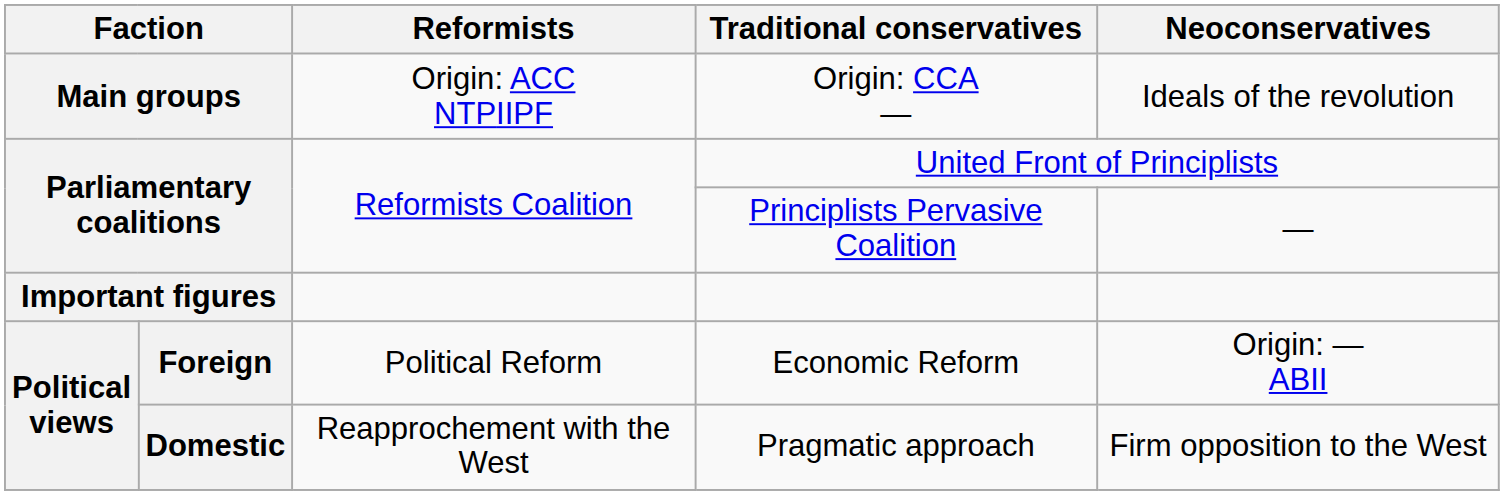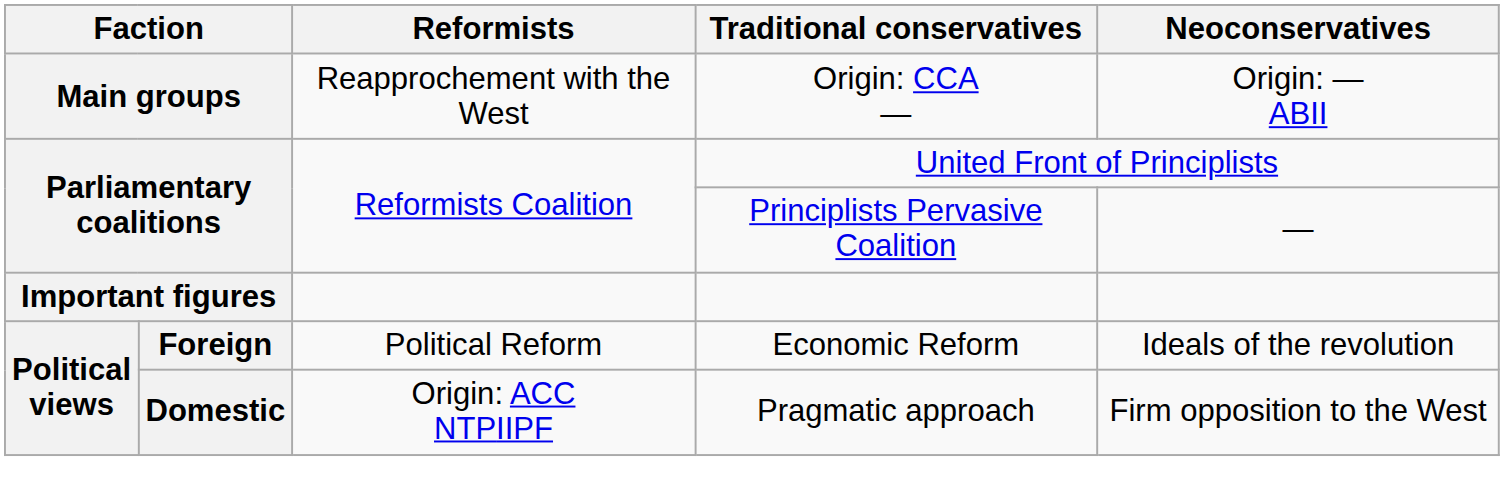Origin: CCA — | Reformists: Origin: ACC NTPIIPF -> Reapprochement with the West
Origin: CCA — | Neoconservatives: Ideals of the revolution -> Origin: — ABII
Economic Reform | Neoconservatives: Origin: — ABII -> Ideals of the revolution
Pragmatic approach | Reformists: Reapprochement with the West -> Origin: ACC NTPIIPF
